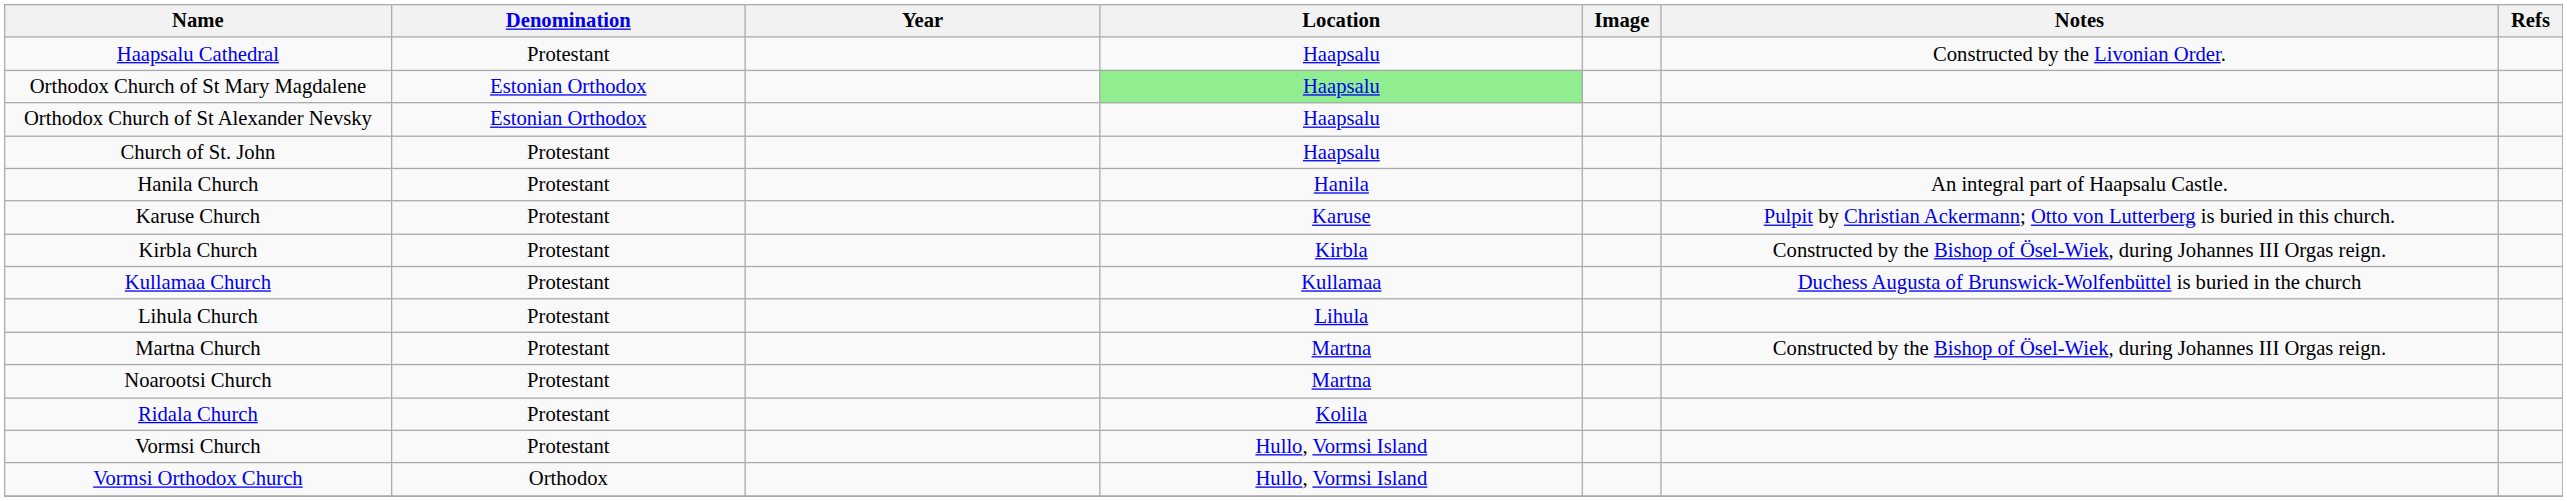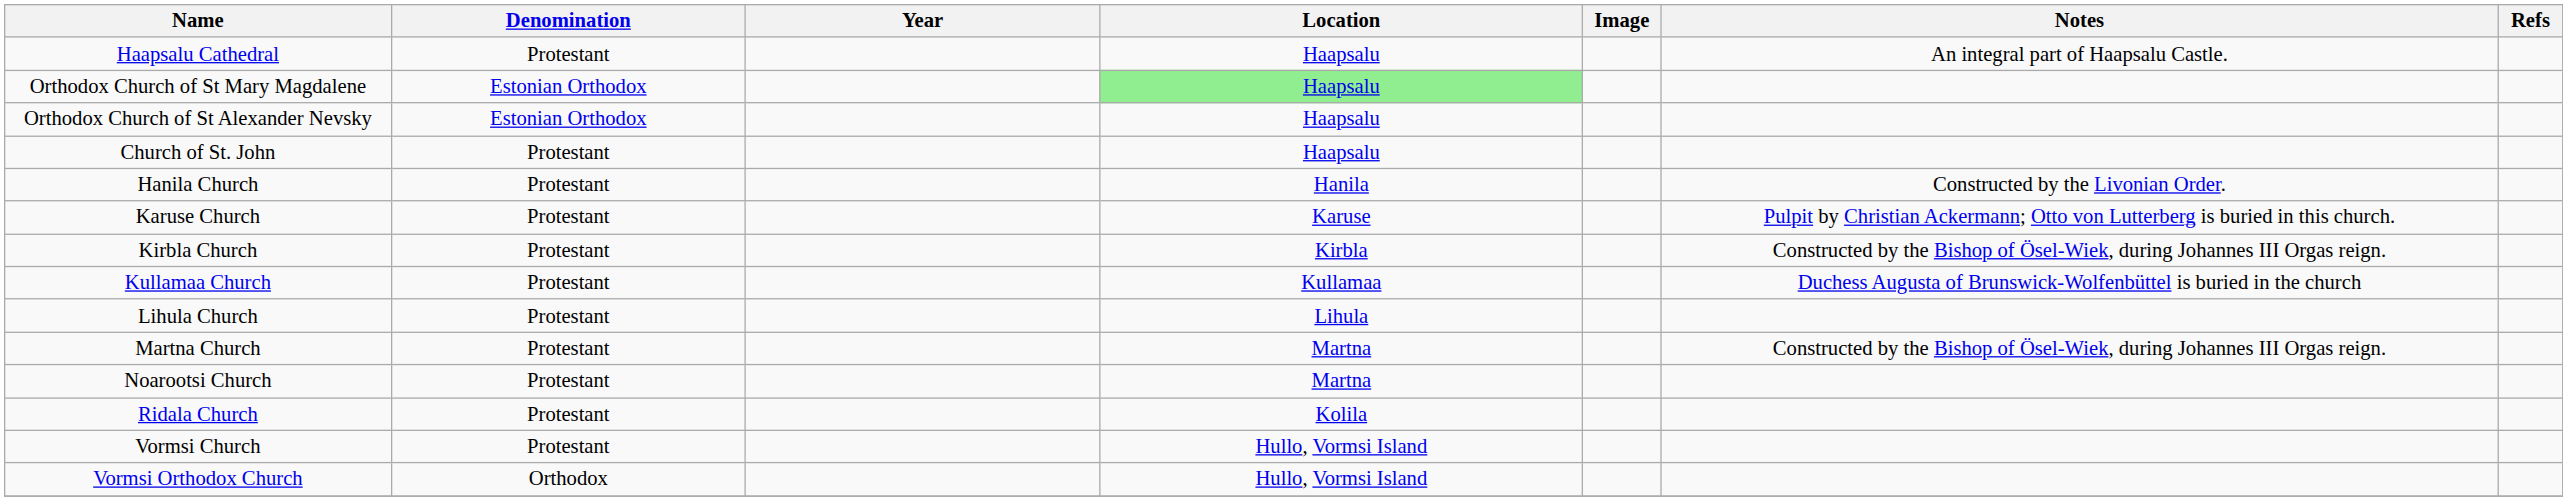Haapsalu Cathedral | Notes: Constructed by the Livonian Order. -> An integral part of Haapsalu Castle.
Hanila Church | Notes: An integral part of Haapsalu Castle. -> Constructed by the Livonian Order.
